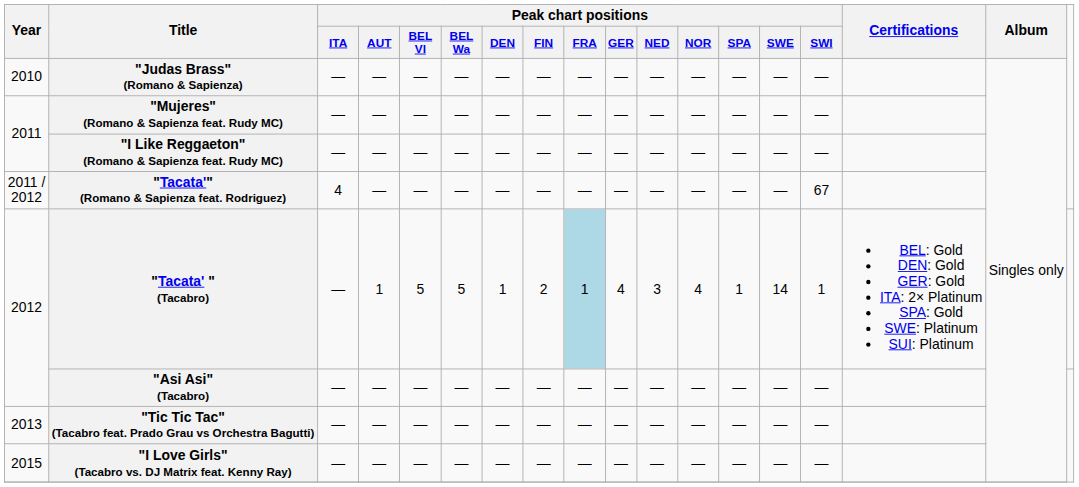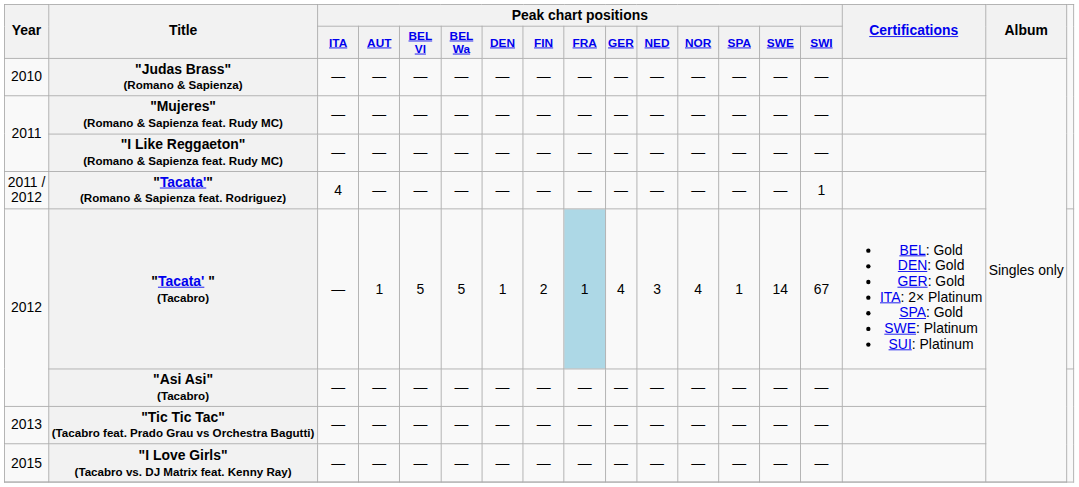"Tacata'" (Romano & Sapienza feat. Rodriguez) | Peak chart positions / SWI: 67 -> 1
"Tacata' " (Tacabro) | Peak chart positions / SWI: 1 -> 67
